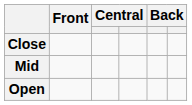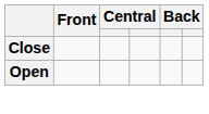- row: Mid
